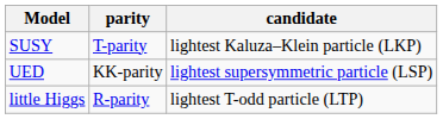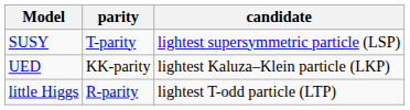SUSY | candidate: lightest Kaluza–Klein particle (LKP) -> lightest supersymmetric particle (LSP)
UED | candidate: lightest supersymmetric particle (LSP) -> lightest Kaluza–Klein particle (LKP)
